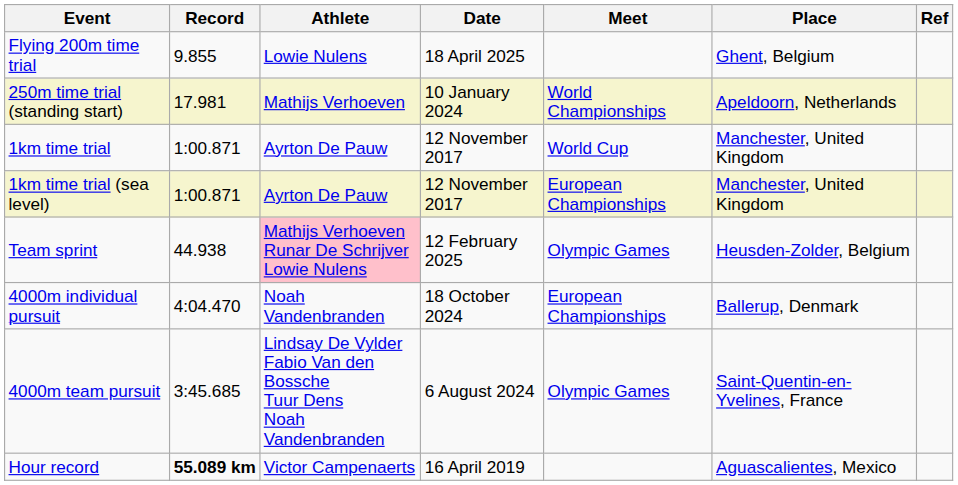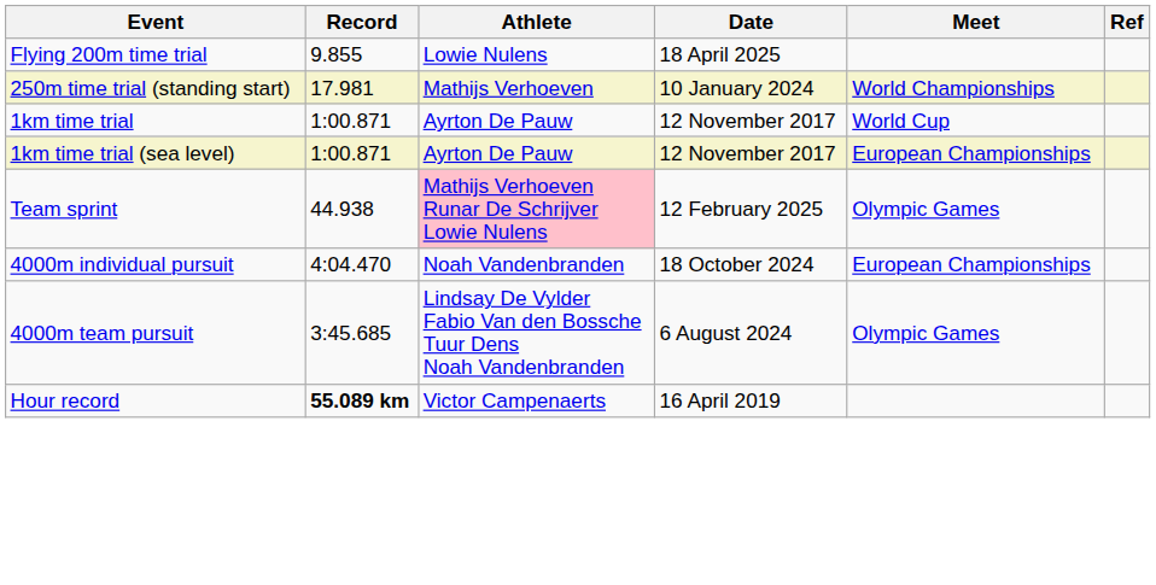- column: Place | Ghent, Belgium | Apeldoorn, Netherlands | Manchester, United Kingdom | Manchester, United Kingdom | Heusden-Zolder, Belgium | Ballerup, Denmark | Saint-Quentin-en-Yvelines, France | Aguascalientes, Mexico
